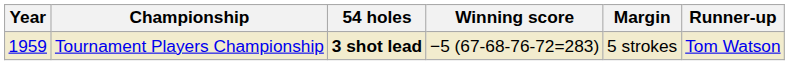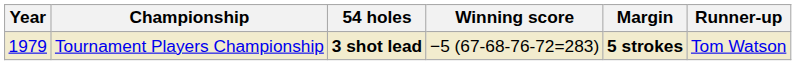Tournament Players Championship | Year: 1959 -> 1979
Tournament Players Championship | Margin: normal -> bold
